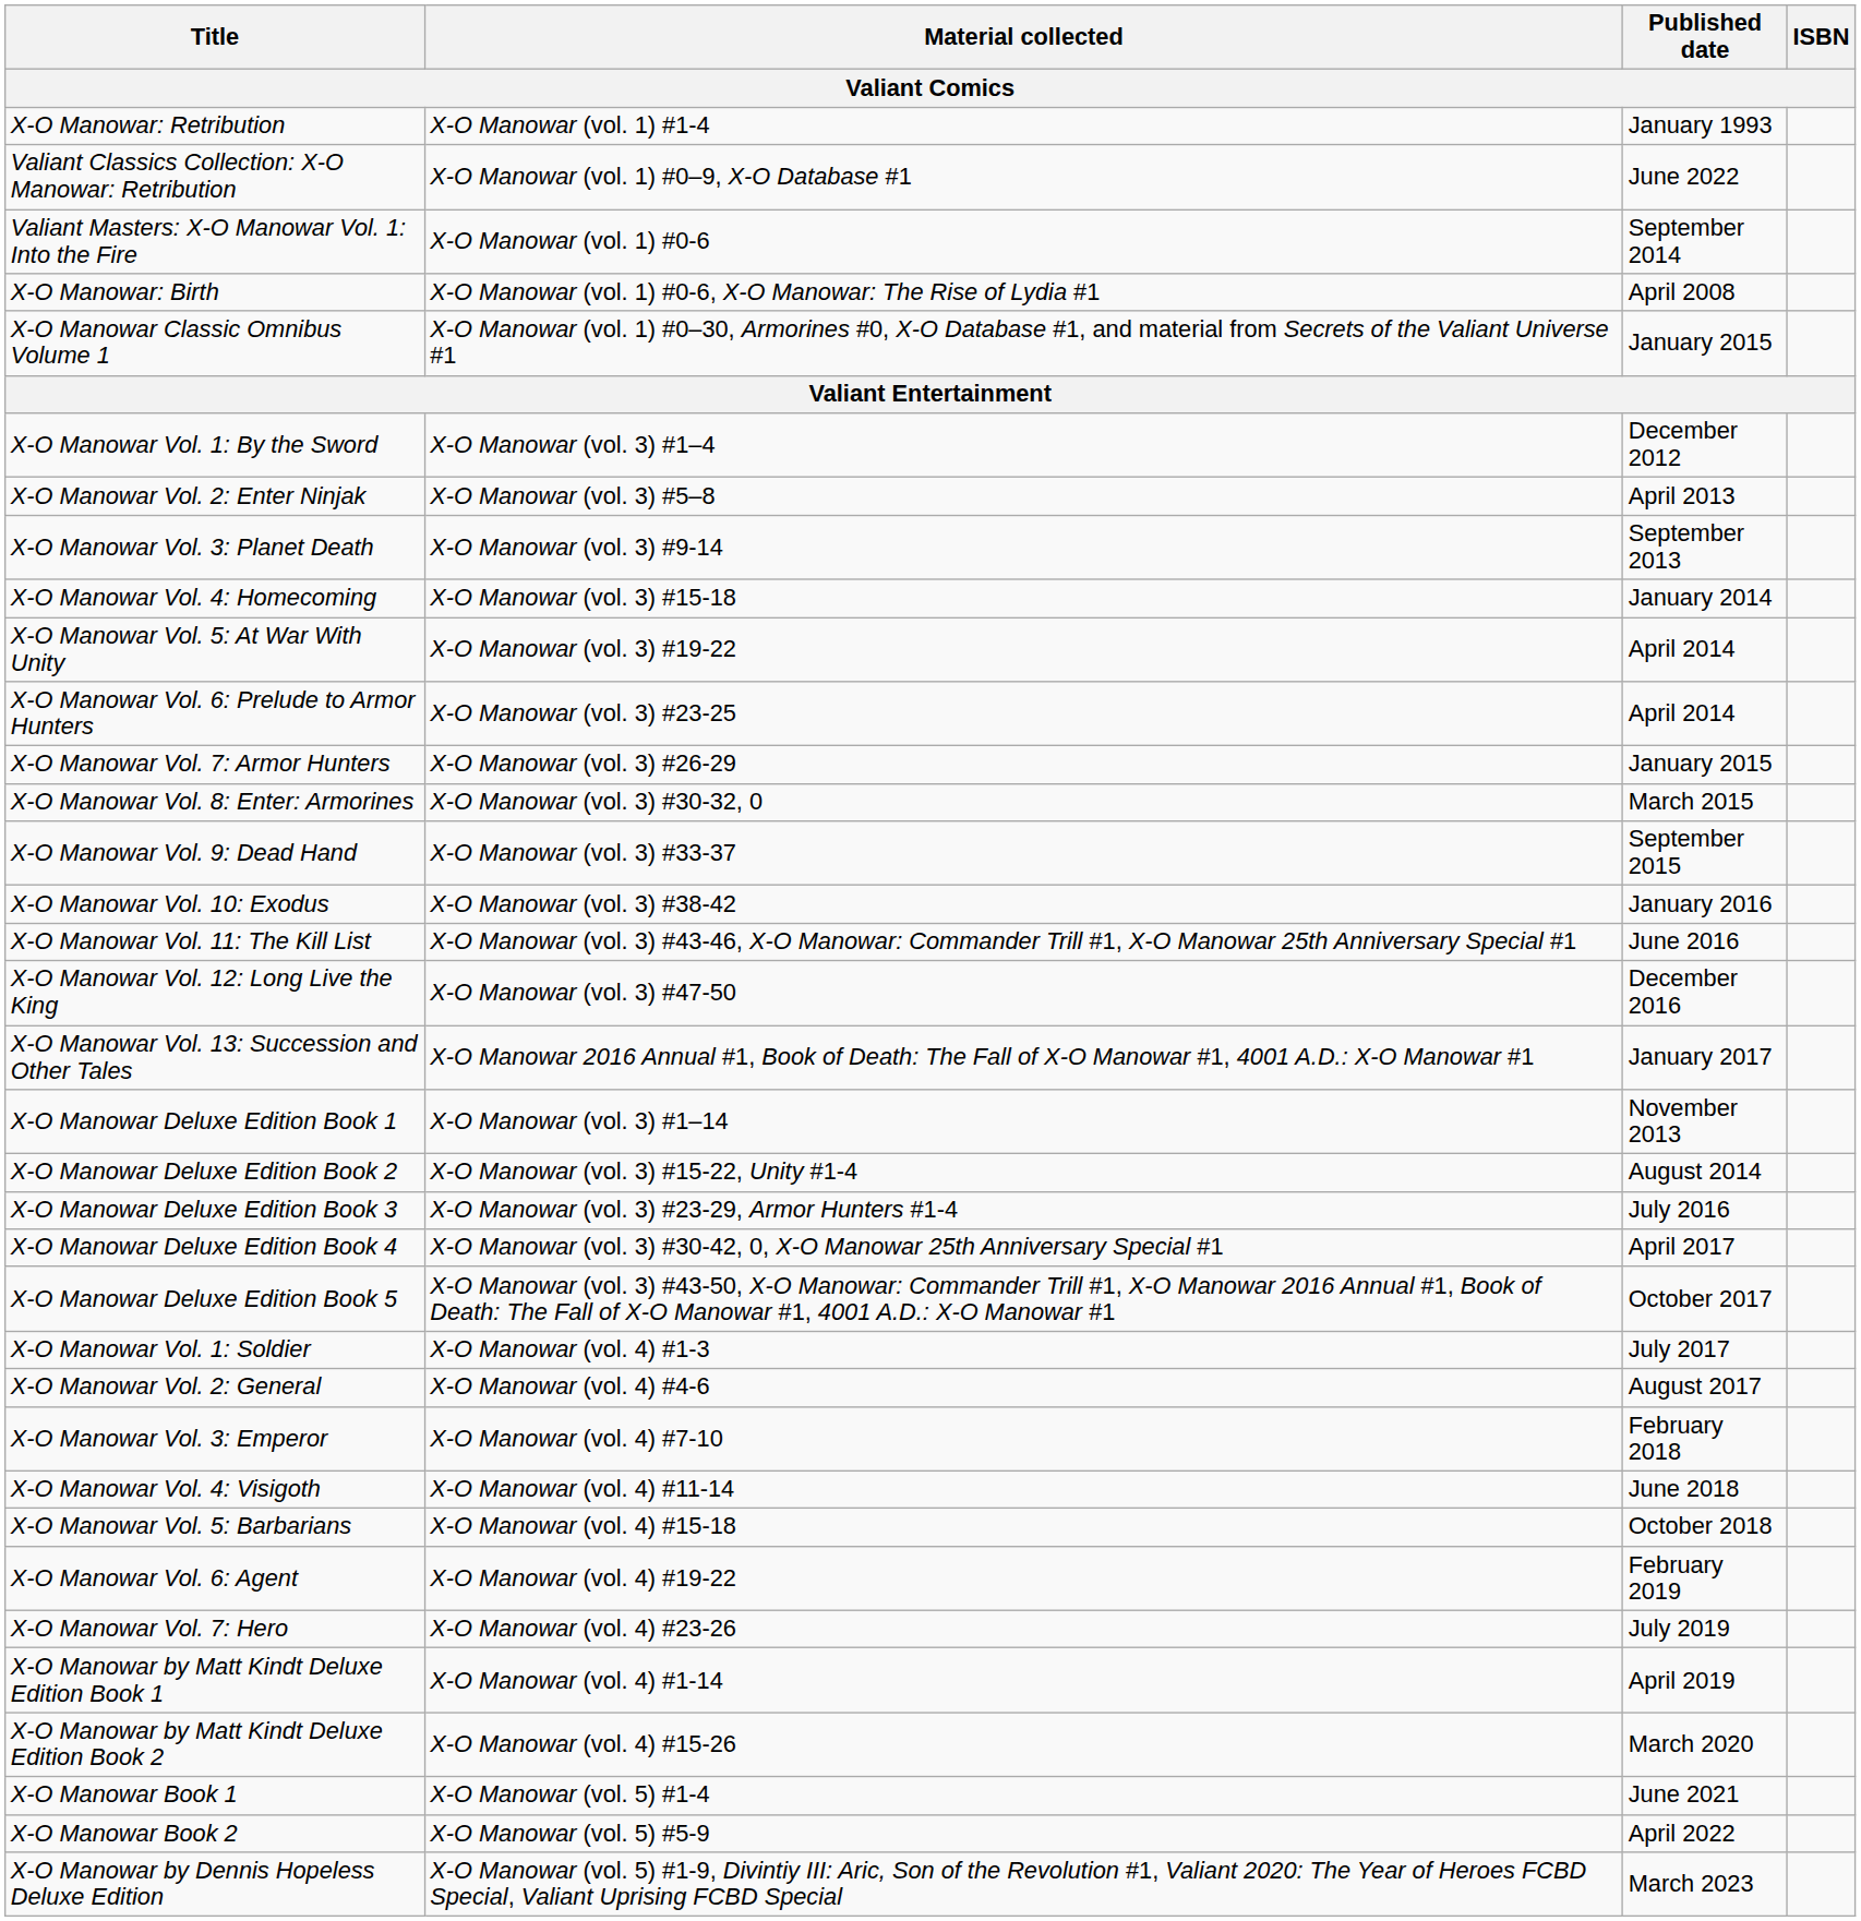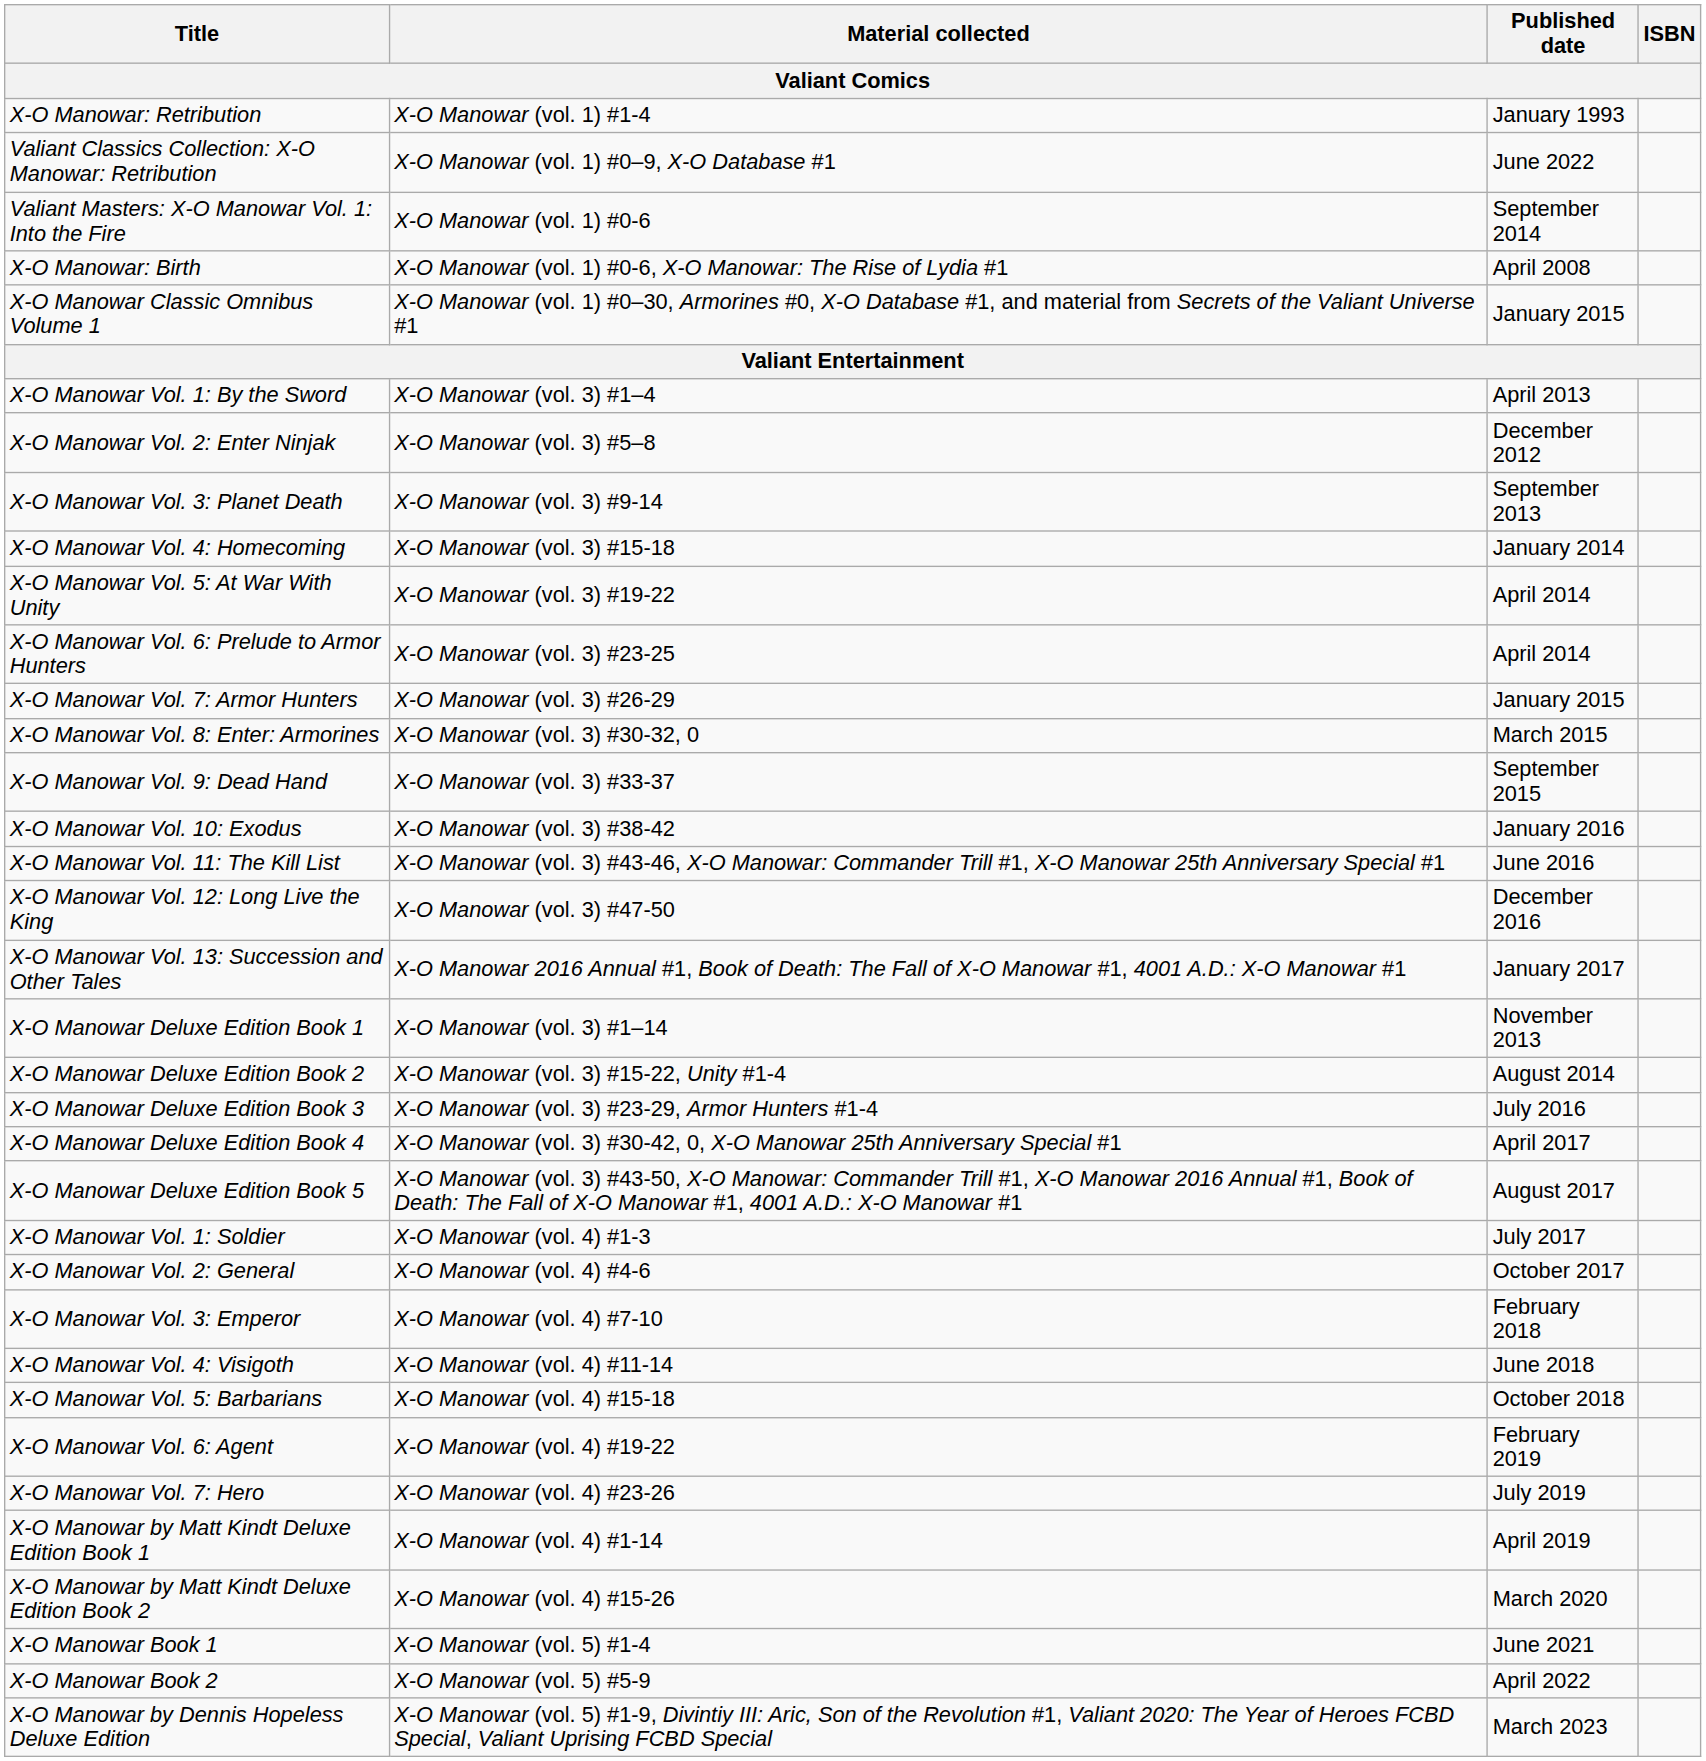X-O Manowar Vol. 1: By the Sword | Published date: December 2012 -> April 2013
X-O Manowar Vol. 2: Enter Ninjak | Published date: April 2013 -> December 2012
X-O Manowar Deluxe Edition Book 5 | Published date: October 2017 -> August 2017
X-O Manowar Vol. 2: General | Published date: August 2017 -> October 2017
